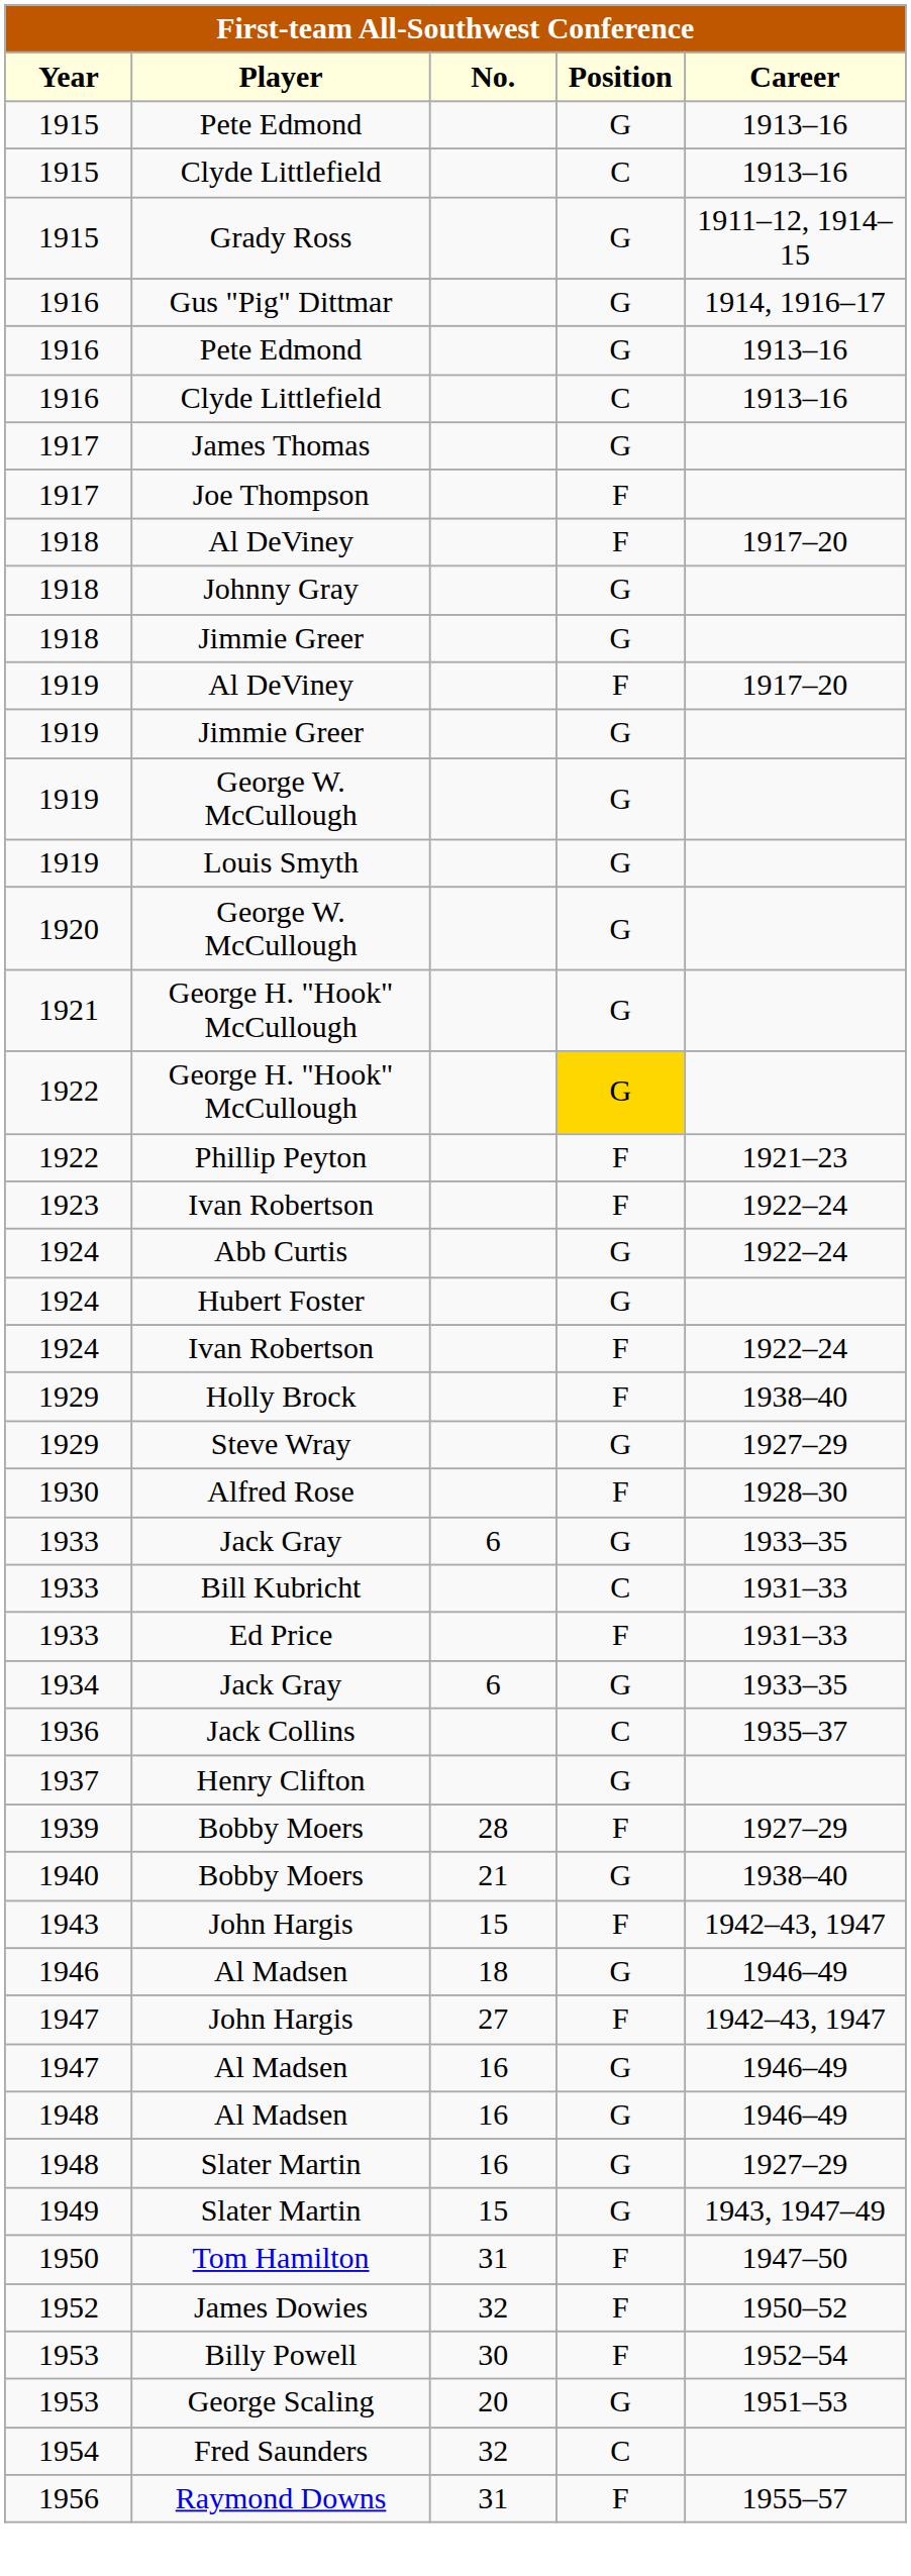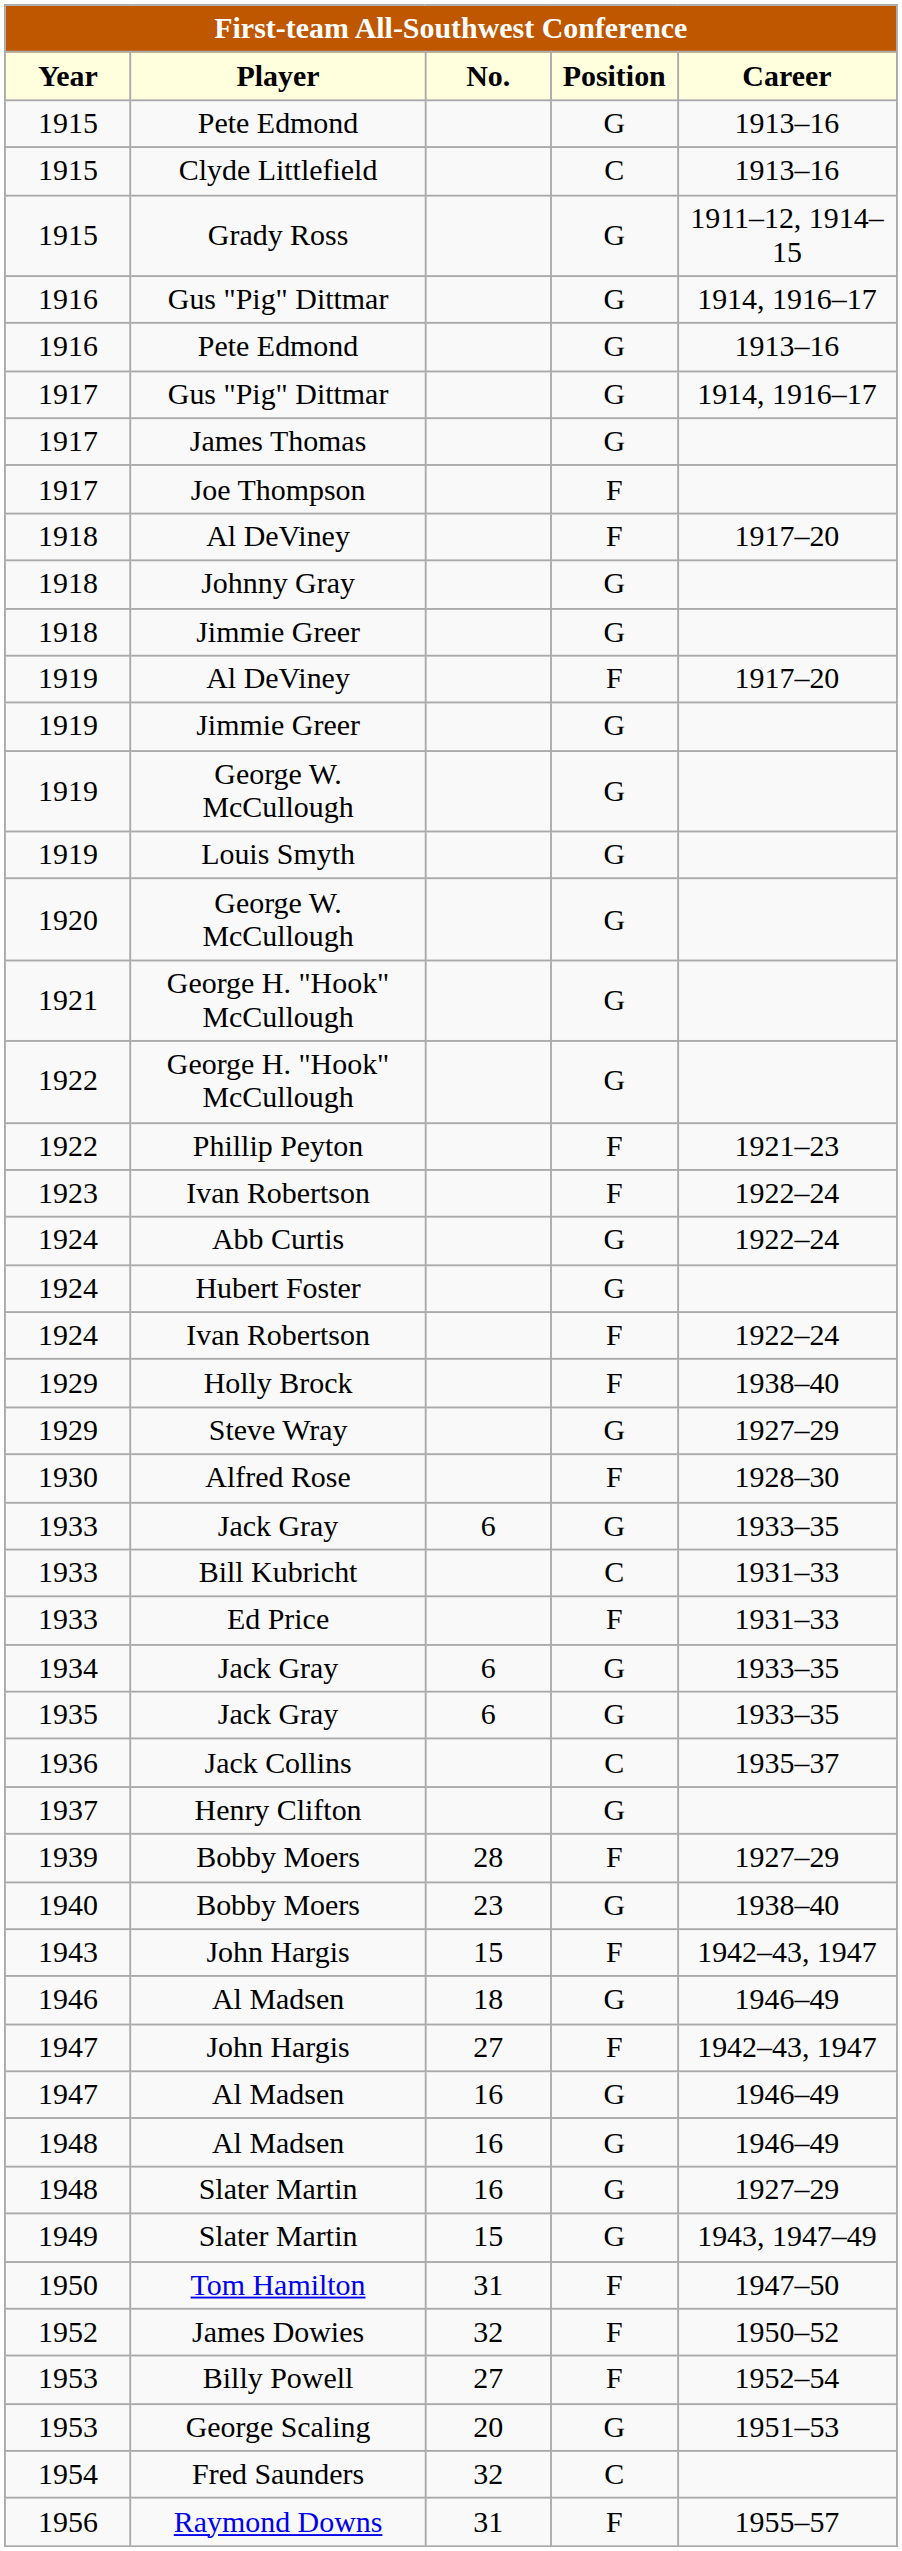- row: 1916 | Clyde Littlefield | C | 1913–16
+ row: 1917 | Gus "Pig" Dittmar | G | 1914, 1916–17
1922 / George H. "Hook" McCullough | Position: gold background -> no background
+ row: 1935 | Jack Gray | 6 | G | 1933–35
1940 / Bobby Moers | No.: 21 -> 23
Billy Powell | No.: 30 -> 27
